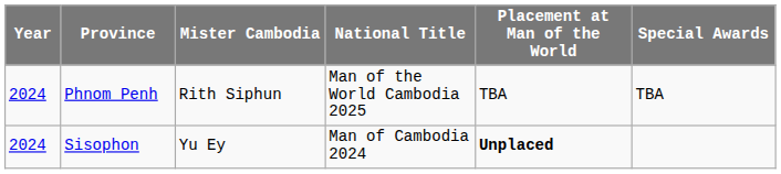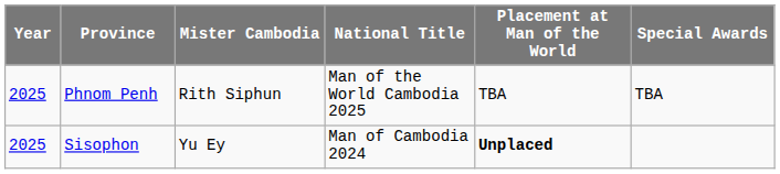Phnom Penh | Year: 2024 -> 2025
Sisophon | Year: 2024 -> 2025
